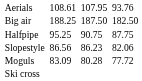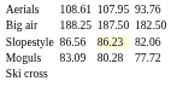- row: Halfpipe | 95.25 | 90.75 | 87.75
Slopestyle | column 5: no background -> lightyellow background
